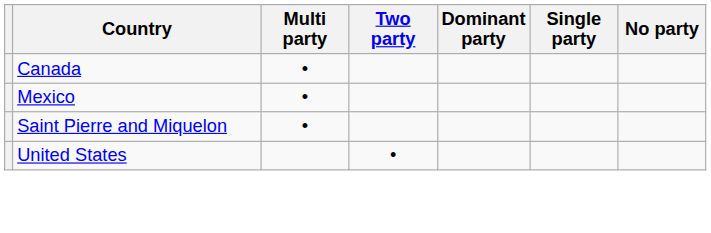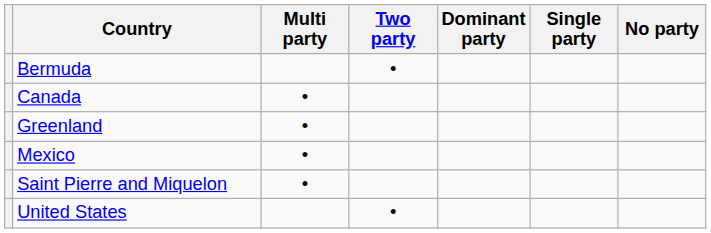+ row: Bermuda | •
+ row: Greenland | •
